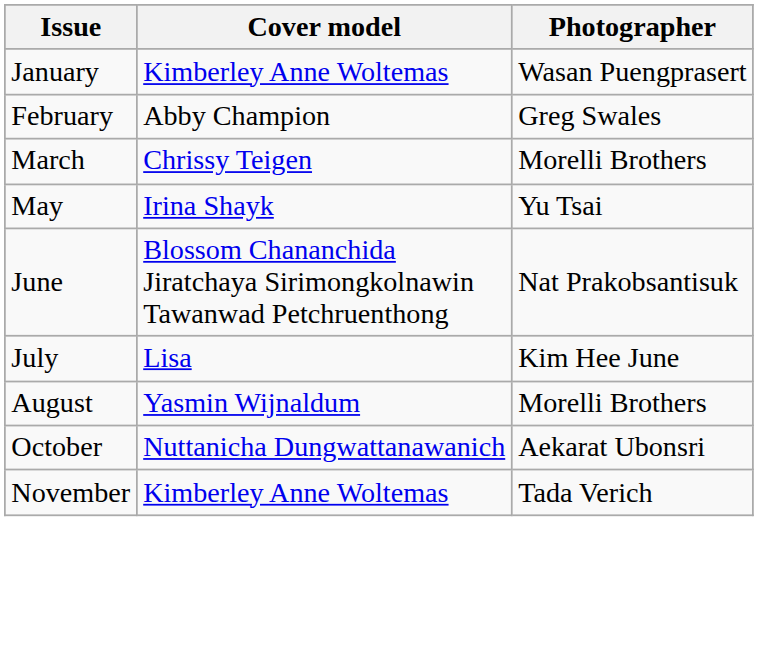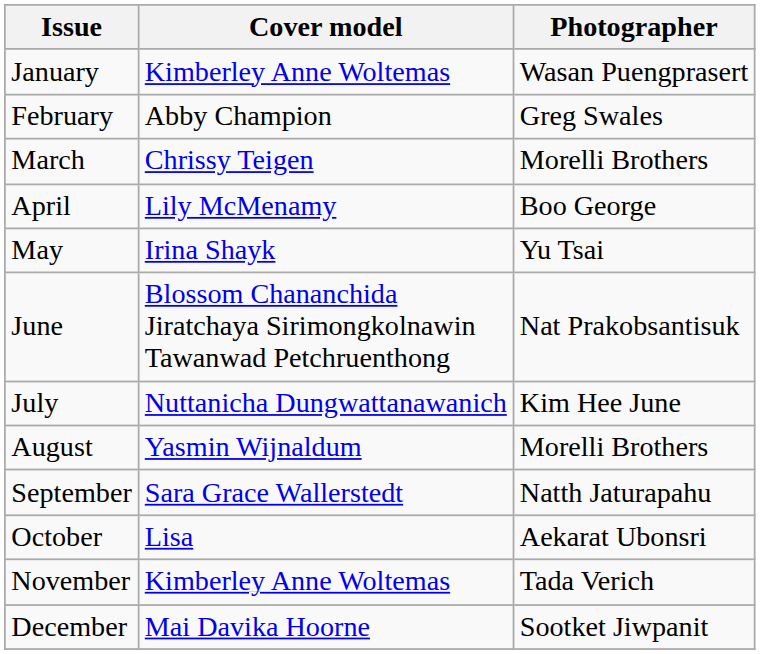+ row: April | Lily McMenamy | Boo George
July | Cover model: Lisa -> Nuttanicha Dungwattanawanich
+ row: September | Sara Grace Wallerstedt | Natth Jaturapahu
October | Cover model: Nuttanicha Dungwattanawanich -> Lisa
+ row: December | Mai Davika Hoorne | Sootket Jiwpanit
